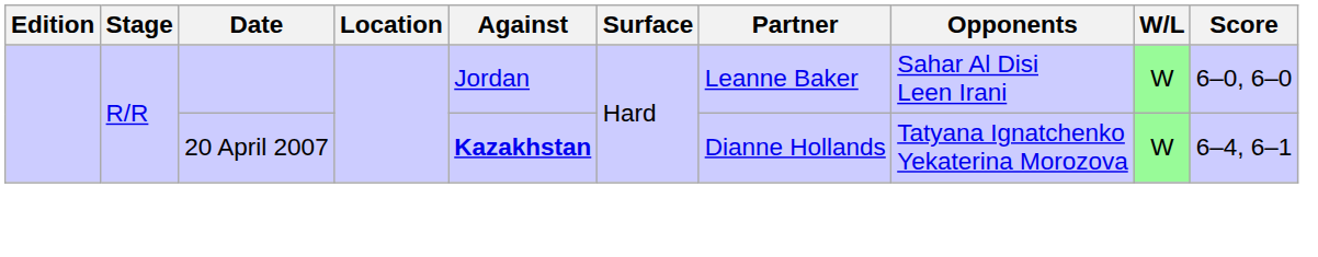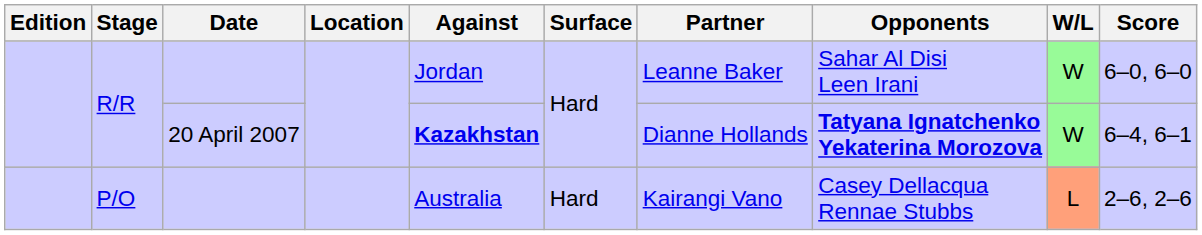R/R / 20 April 2007 | Opponents: normal -> bold
+ row: P/O | Australia | Hard | Kairangi Vano | Casey Dellacqua Rennae Stubbs | L | 2–6, 2–6
